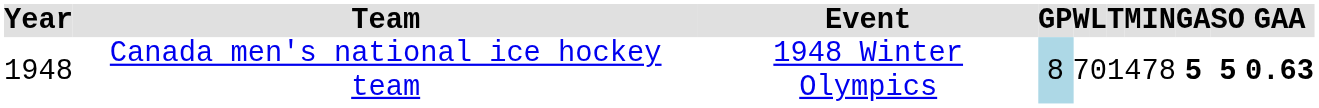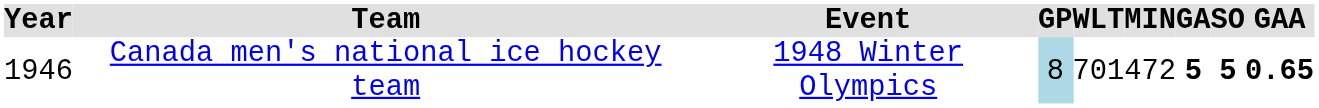Canada men's national ice hockey team | Year: 1948 -> 1946
Canada men's national ice hockey team | MIN: 478 -> 472
Canada men's national ice hockey team | GAA: 0.63 -> 0.65
